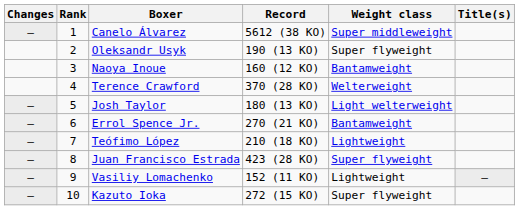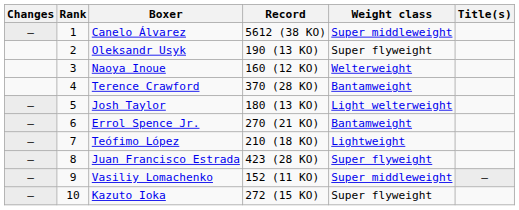Naoya Inoue | Weight class: Bantamweight -> Welterweight
Terence Crawford | Weight class: Welterweight -> Bantamweight
Vasiliy Lomachenko | Weight class: Lightweight -> Super middleweight
